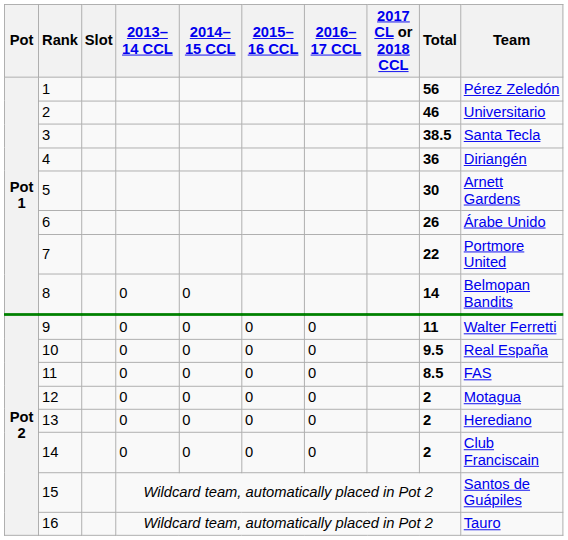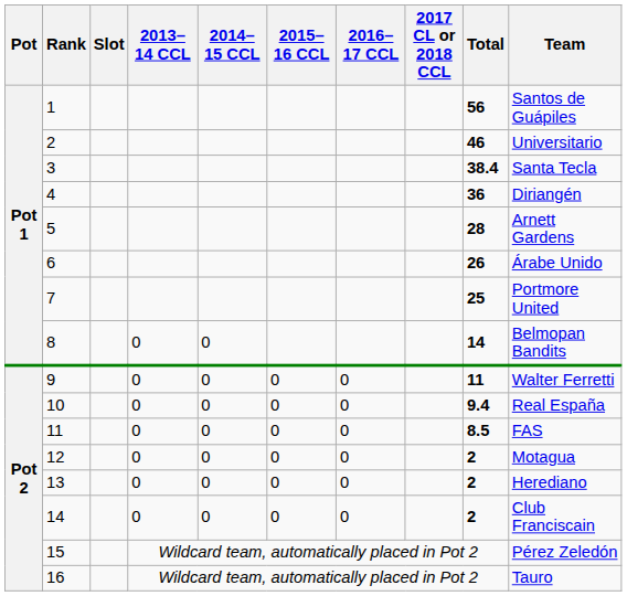1 | Team: Pérez Zeledón -> Santos de Guápiles
3 | Total: 38.5 -> 38.4
5 | Total: 30 -> 28
7 | Total: 22 -> 25
10 | Total: 9.5 -> 9.4
15 | Team: Santos de Guápiles -> Pérez Zeledón
